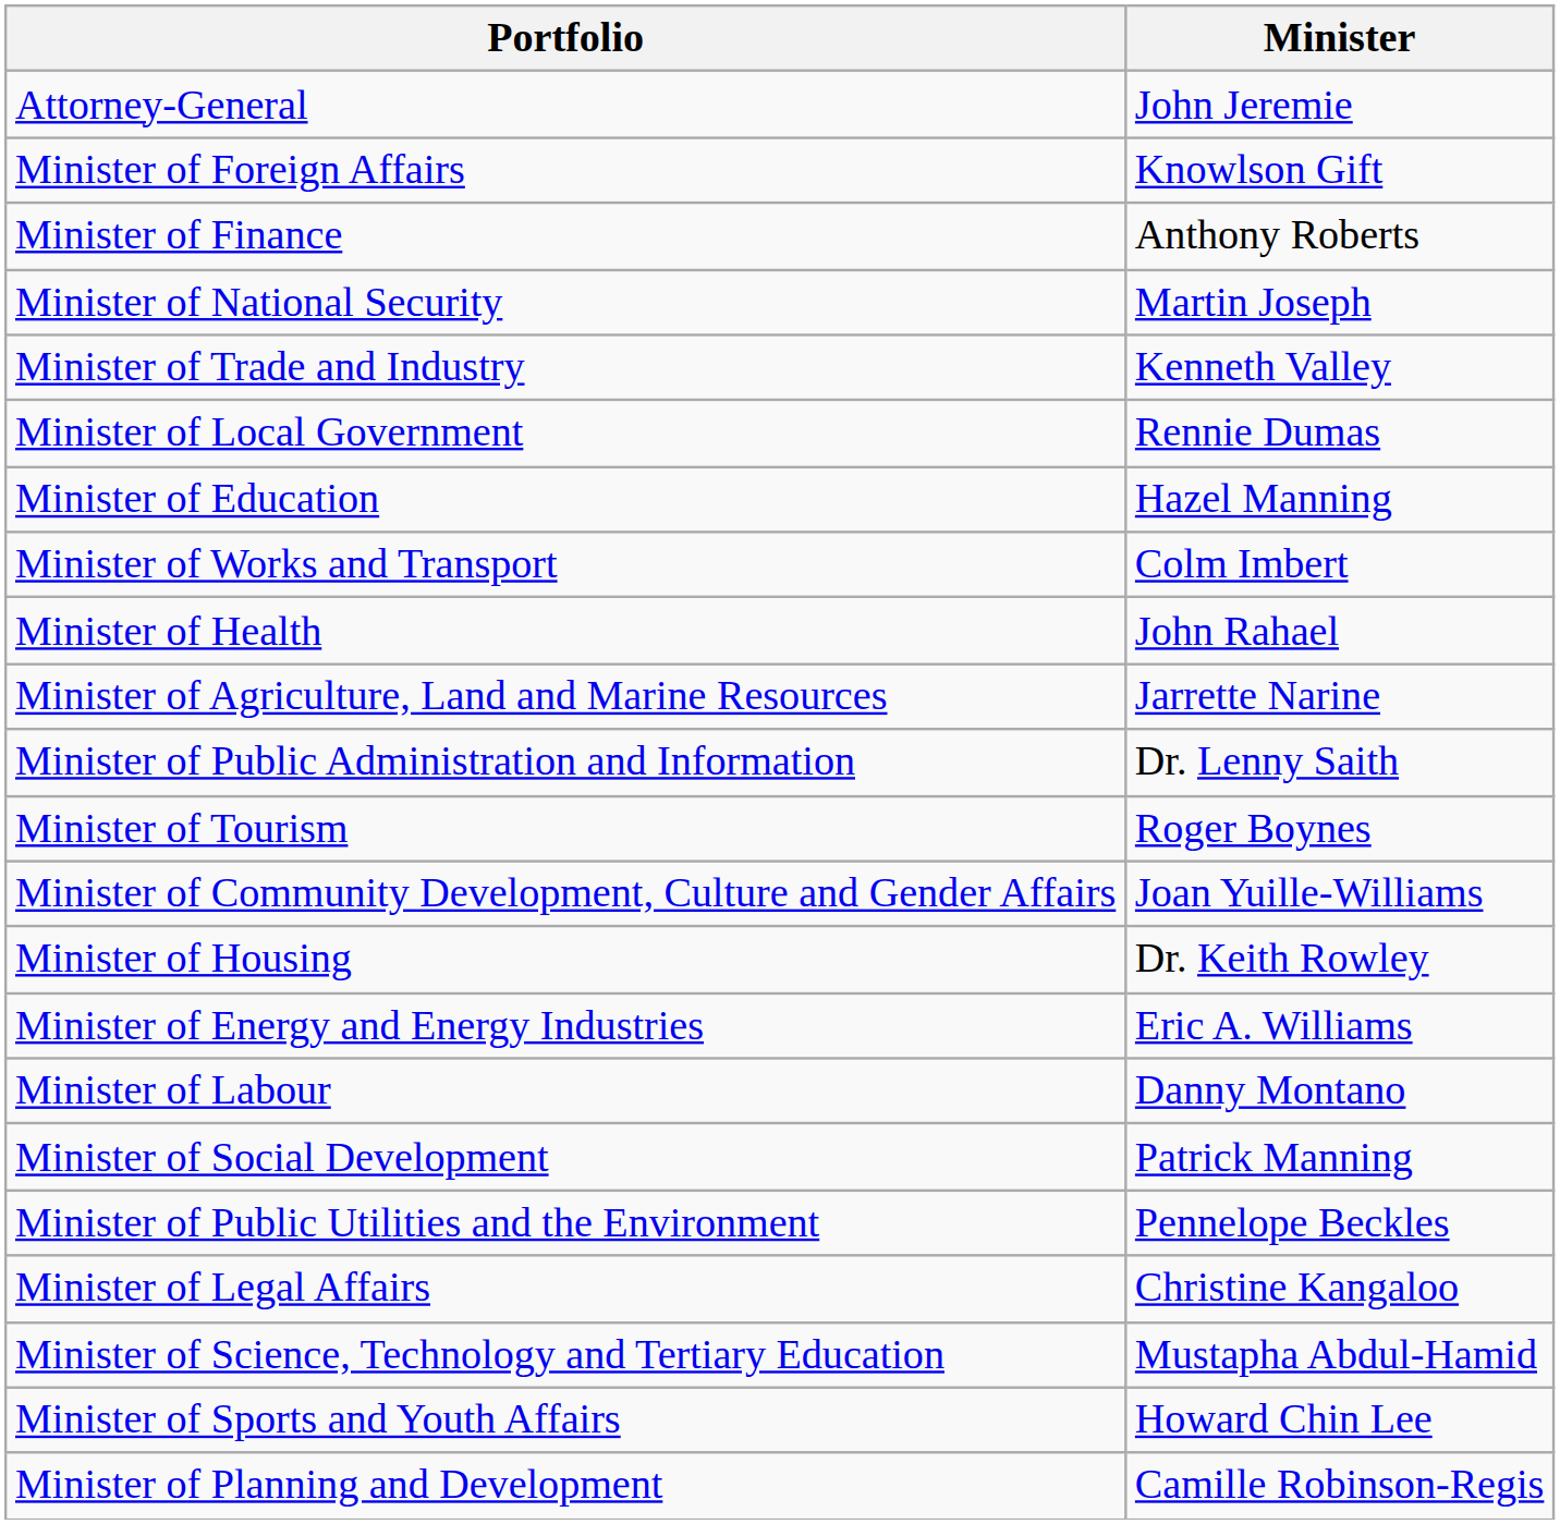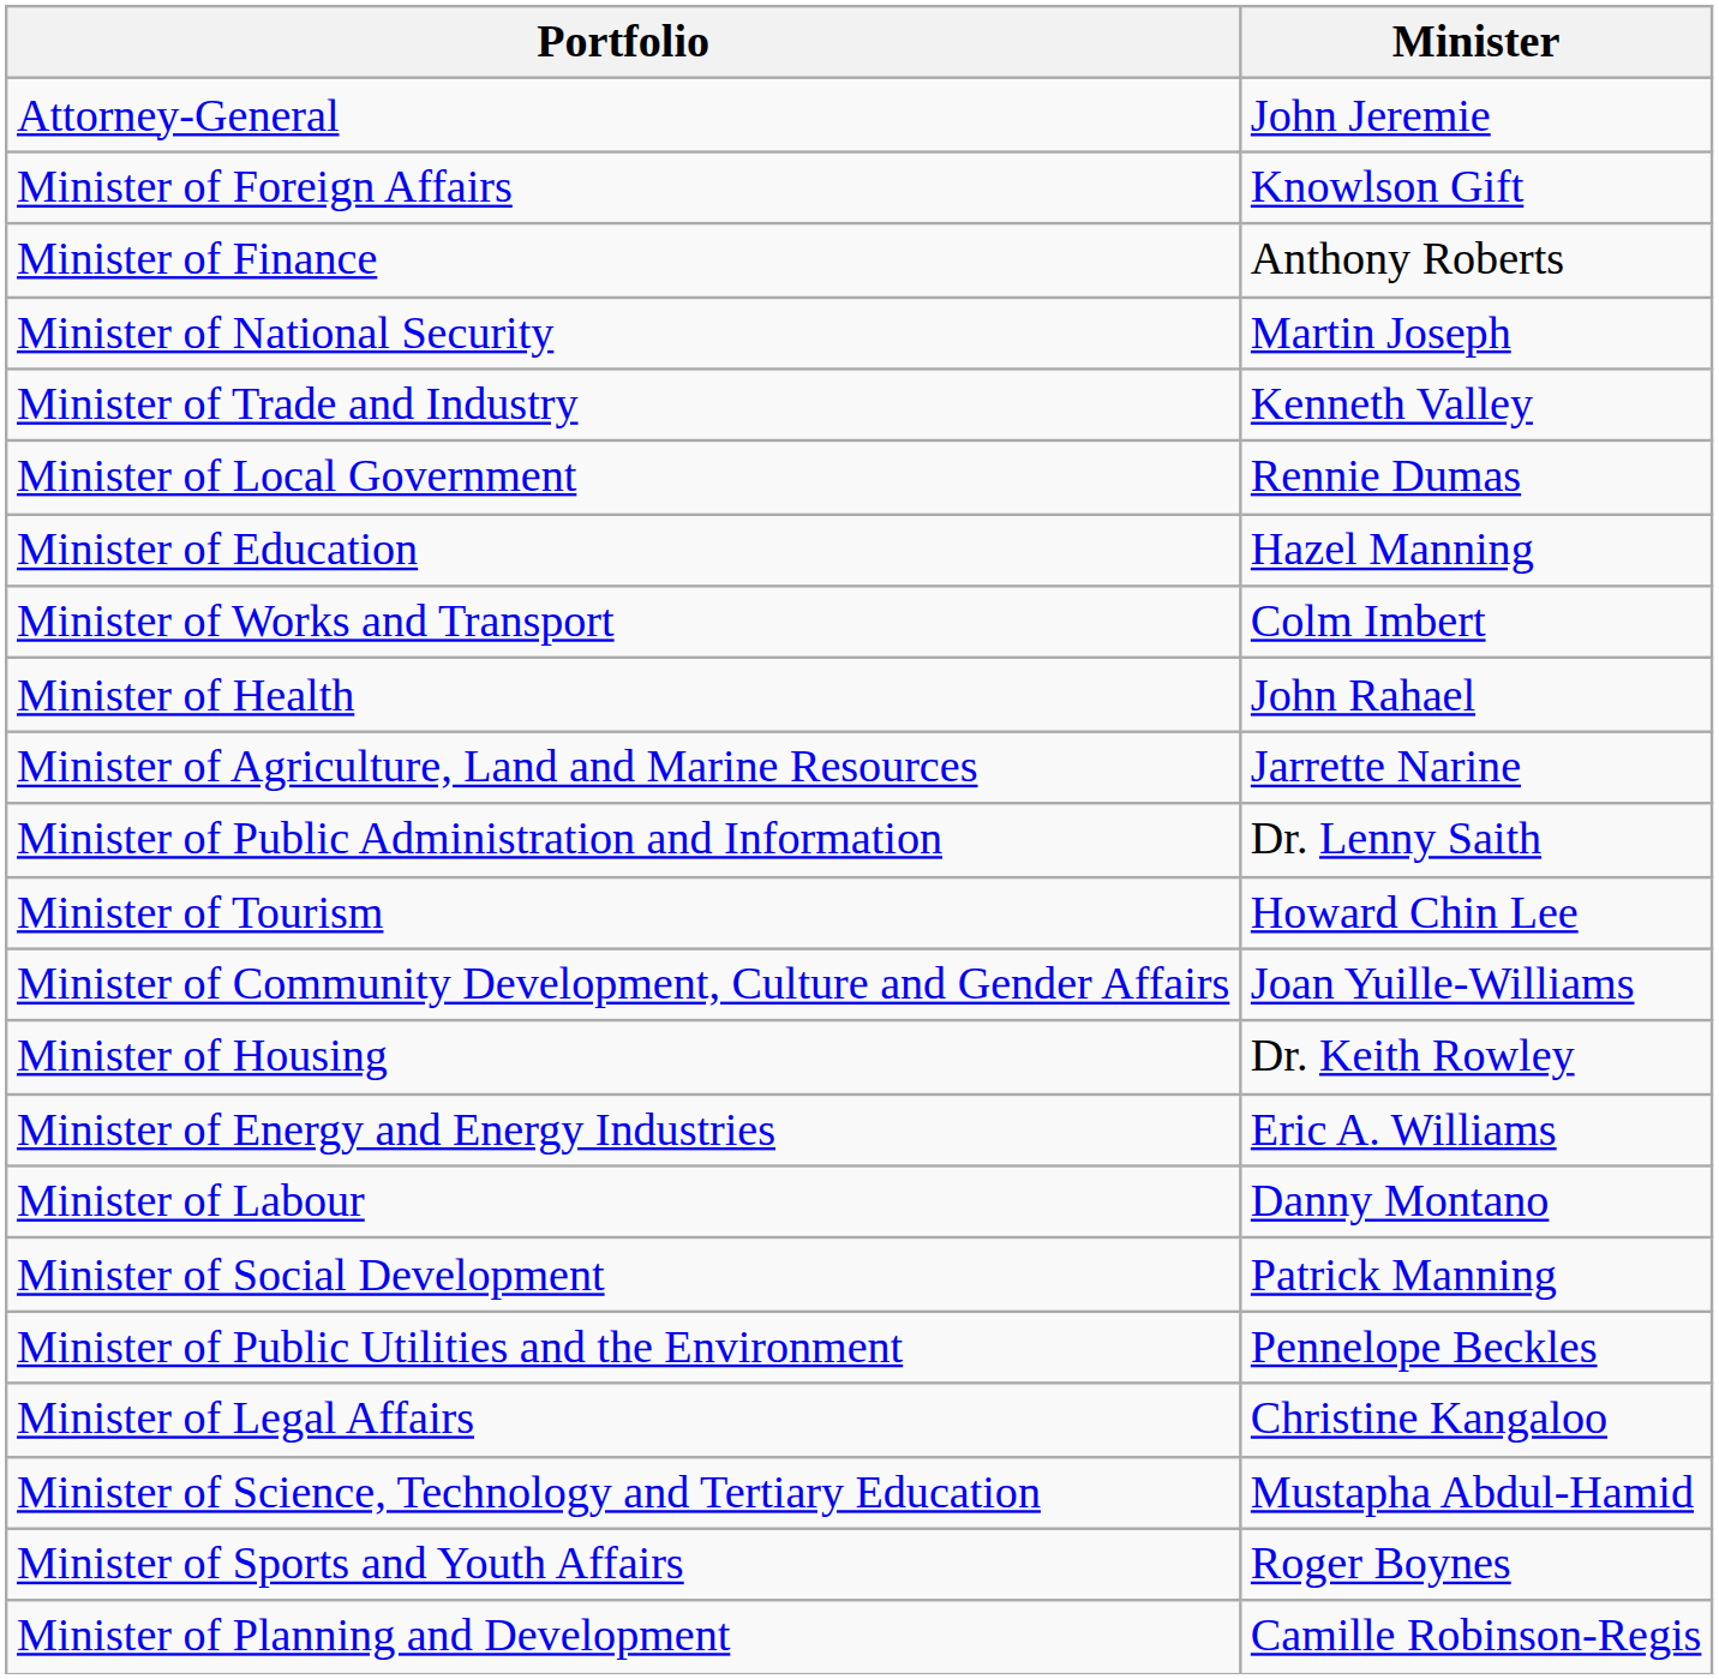Minister of Tourism | column 2: Roger Boynes -> Howard Chin Lee
Minister of Sports and Youth Affairs | column 2: Howard Chin Lee -> Roger Boynes
